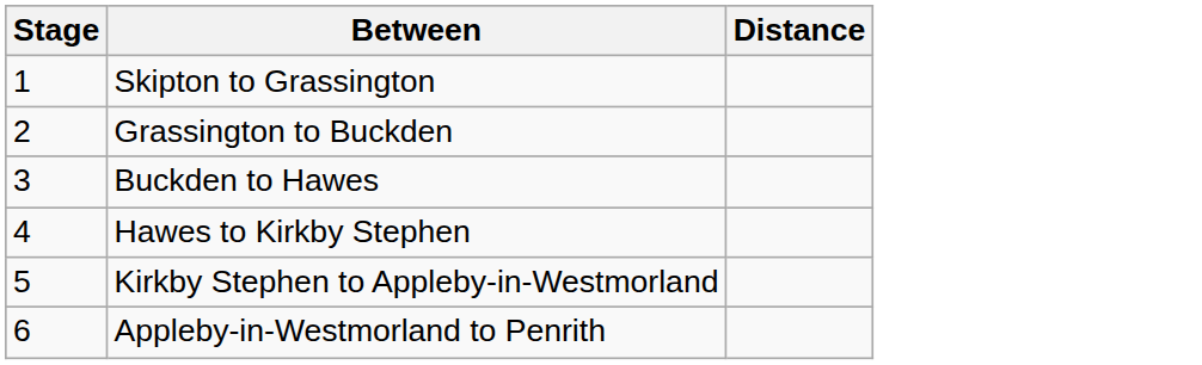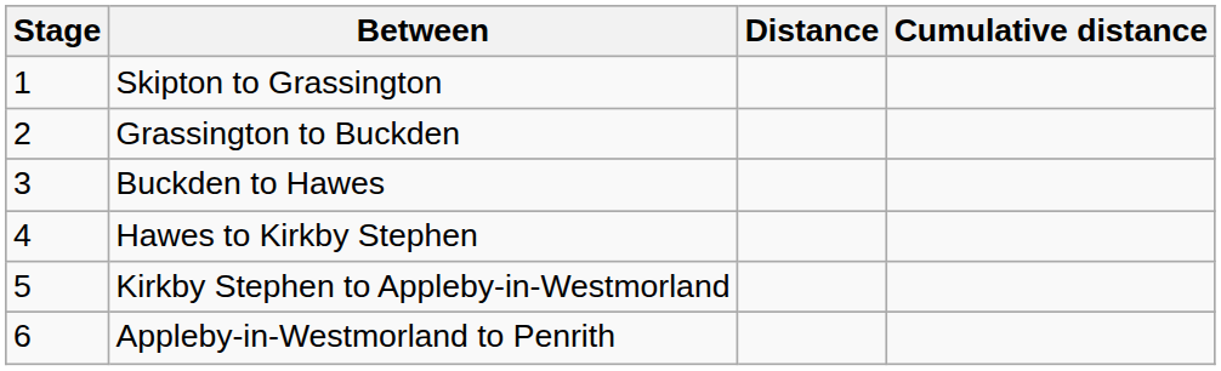+ column: Cumulative distance
